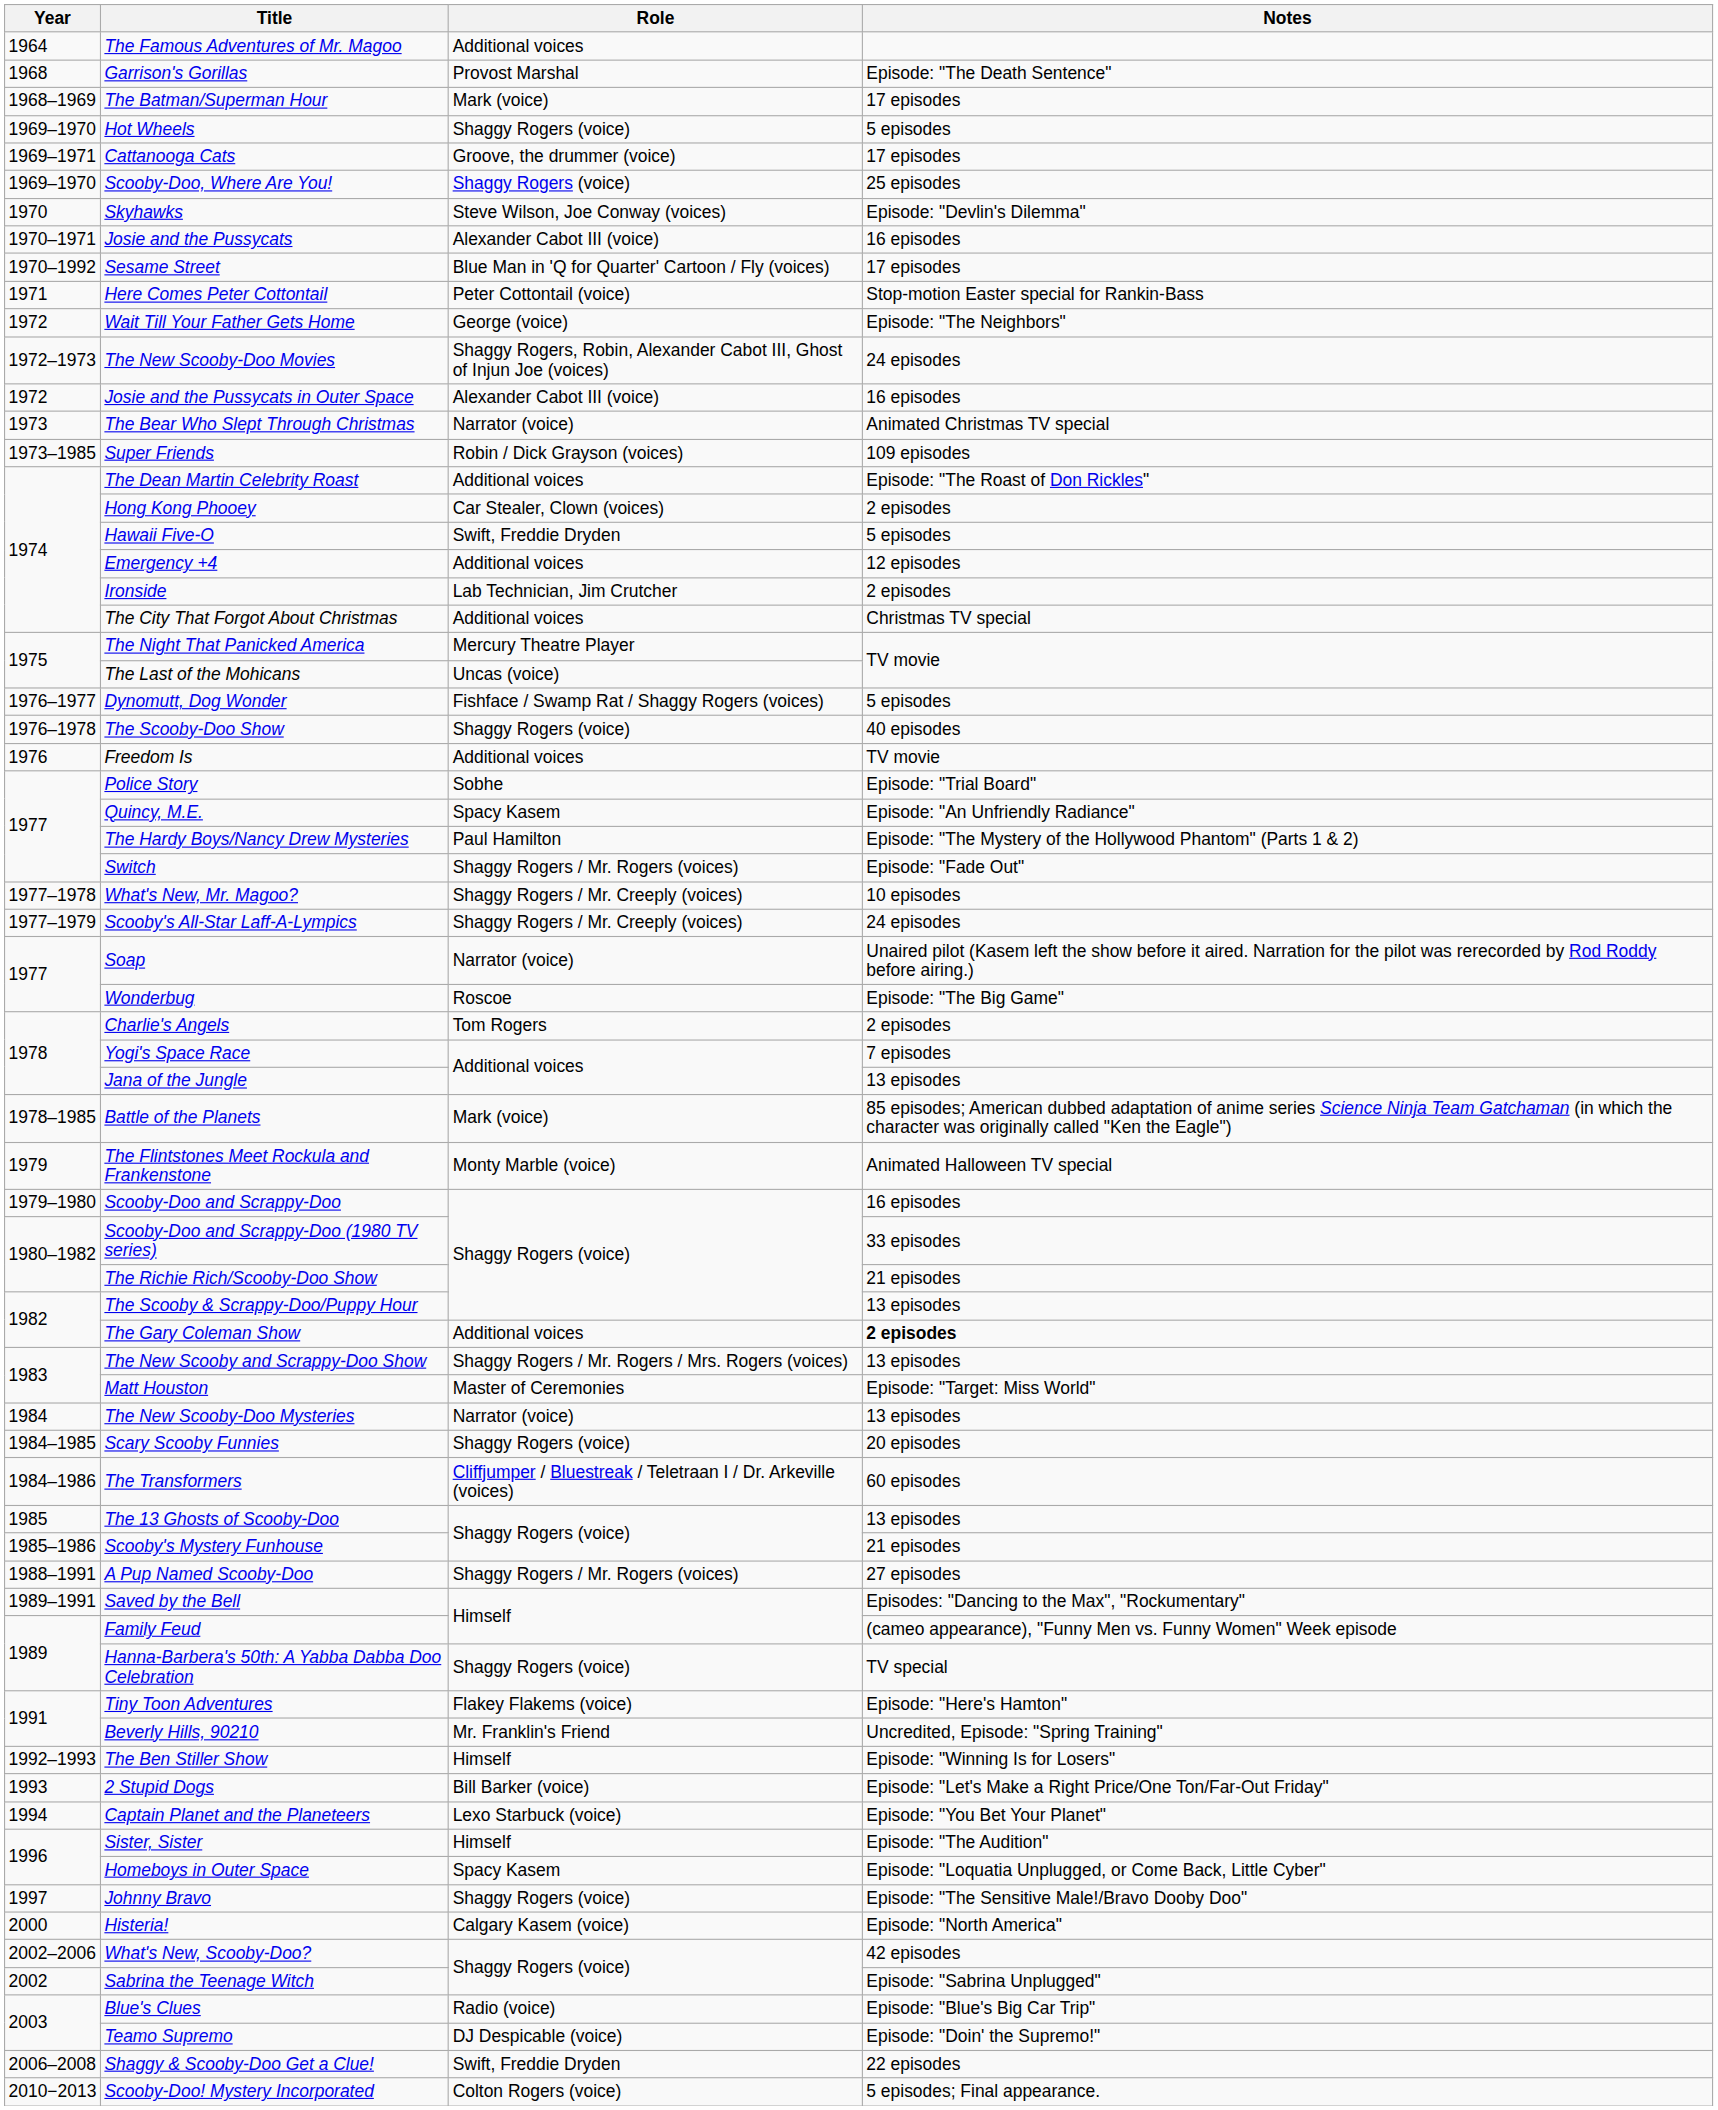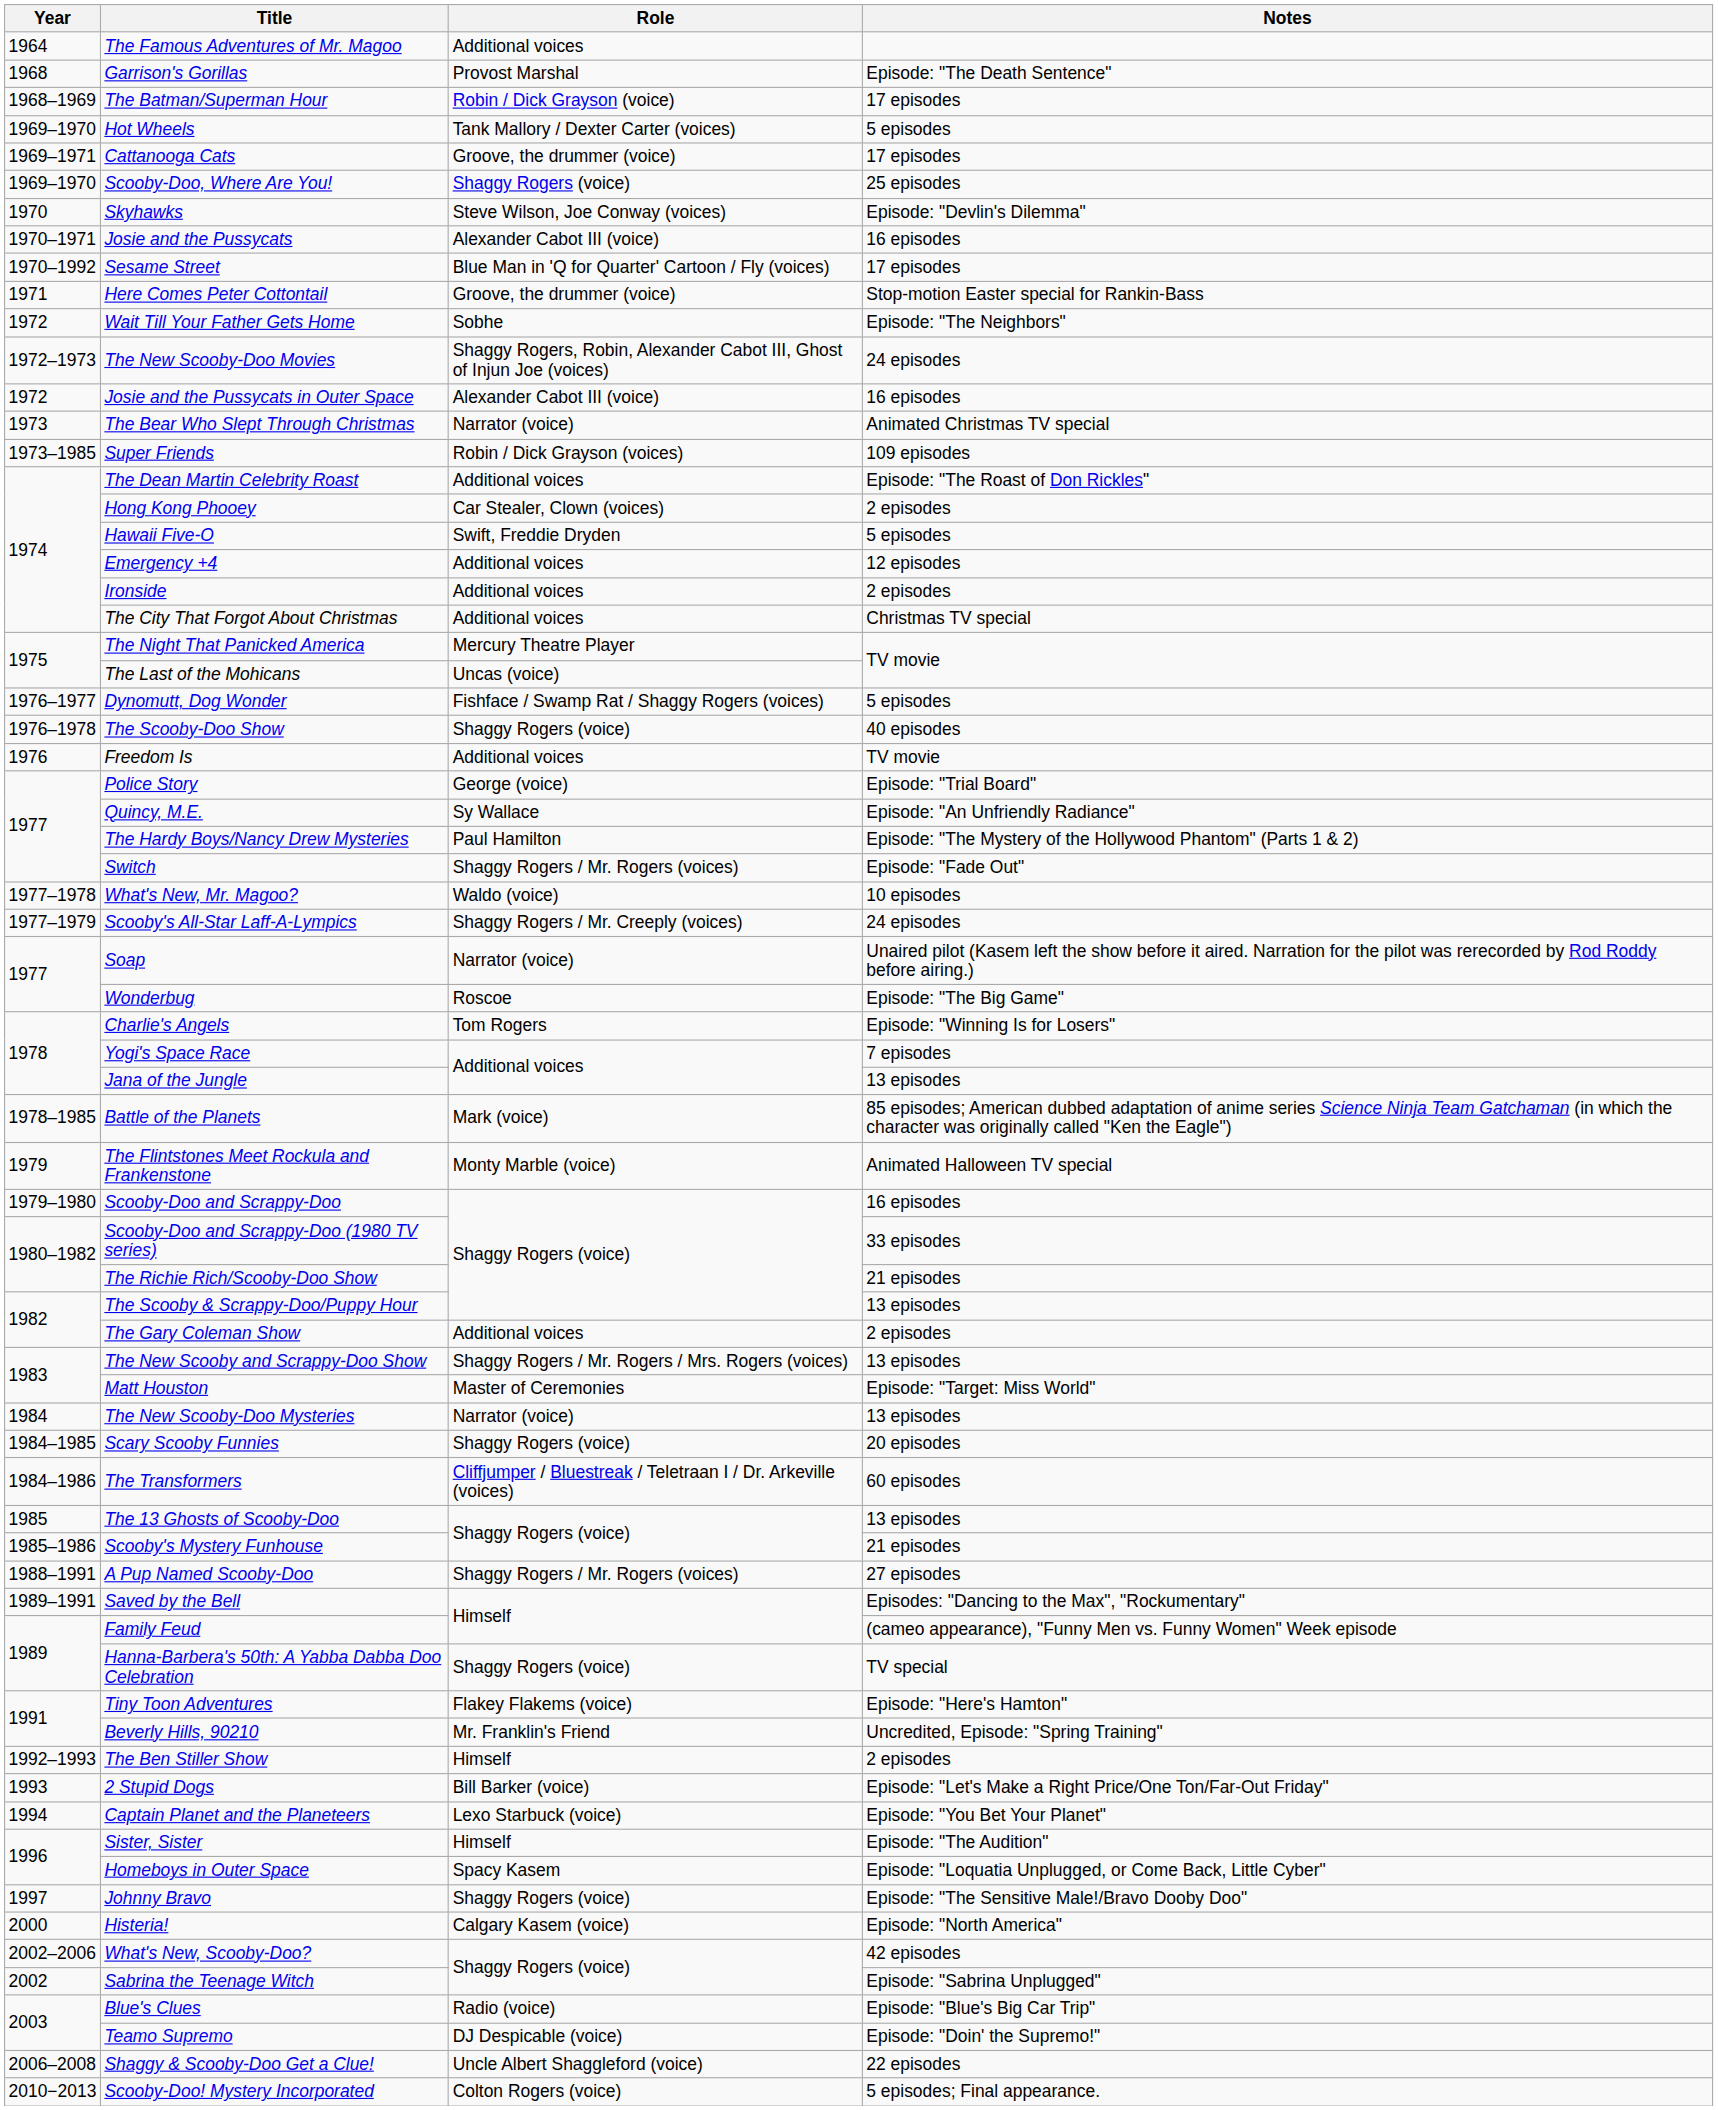The Batman/Superman Hour | Role: Mark (voice) -> Robin / Dick Grayson (voice)
Hot Wheels | Role: Shaggy Rogers (voice) -> Tank Mallory / Dexter Carter (voices)
Here Comes Peter Cottontail | Role: Peter Cottontail (voice) -> Groove, the drummer (voice)
Wait Till Your Father Gets Home | Role: George (voice) -> Sobhe
Ironside | Role: Lab Technician, Jim Crutcher -> Additional voices
Police Story | Role: Sobhe -> George (voice)
Quincy, M.E. | Role: Spacy Kasem -> Sy Wallace
What's New, Mr. Magoo? | Role: Shaggy Rogers / Mr. Creeply (voices) -> Waldo (voice)
Charlie's Angels | Notes: 2 episodes -> Episode: "Winning Is for Losers"
The Gary Coleman Show | Notes: bold -> normal
The Ben Stiller Show | Notes: Episode: "Winning Is for Losers" -> 2 episodes
Shaggy & Scooby-Doo Get a Clue! | Role: Swift, Freddie Dryden -> Uncle Albert Shaggleford (voice)
